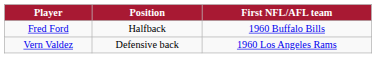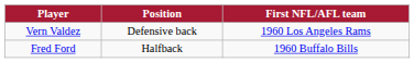rows swapped: Fred Ford <-> Vern Valdez
